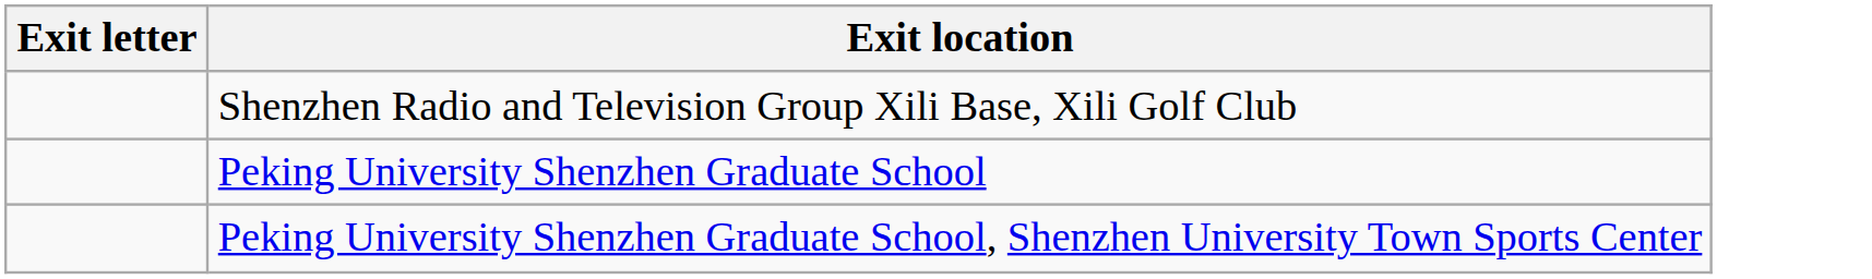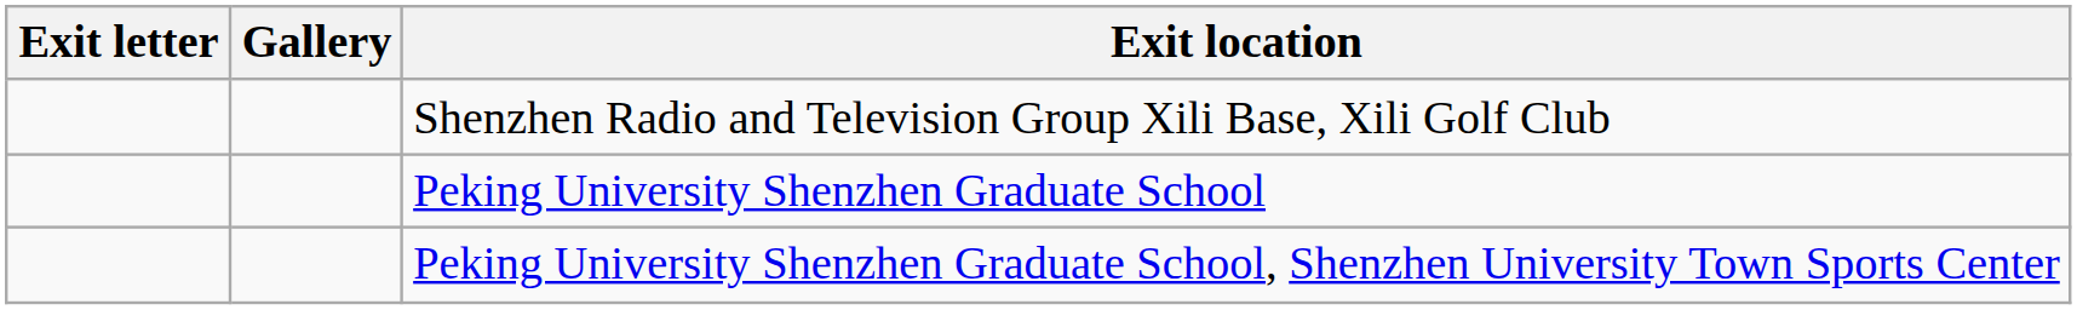+ column: Gallery
